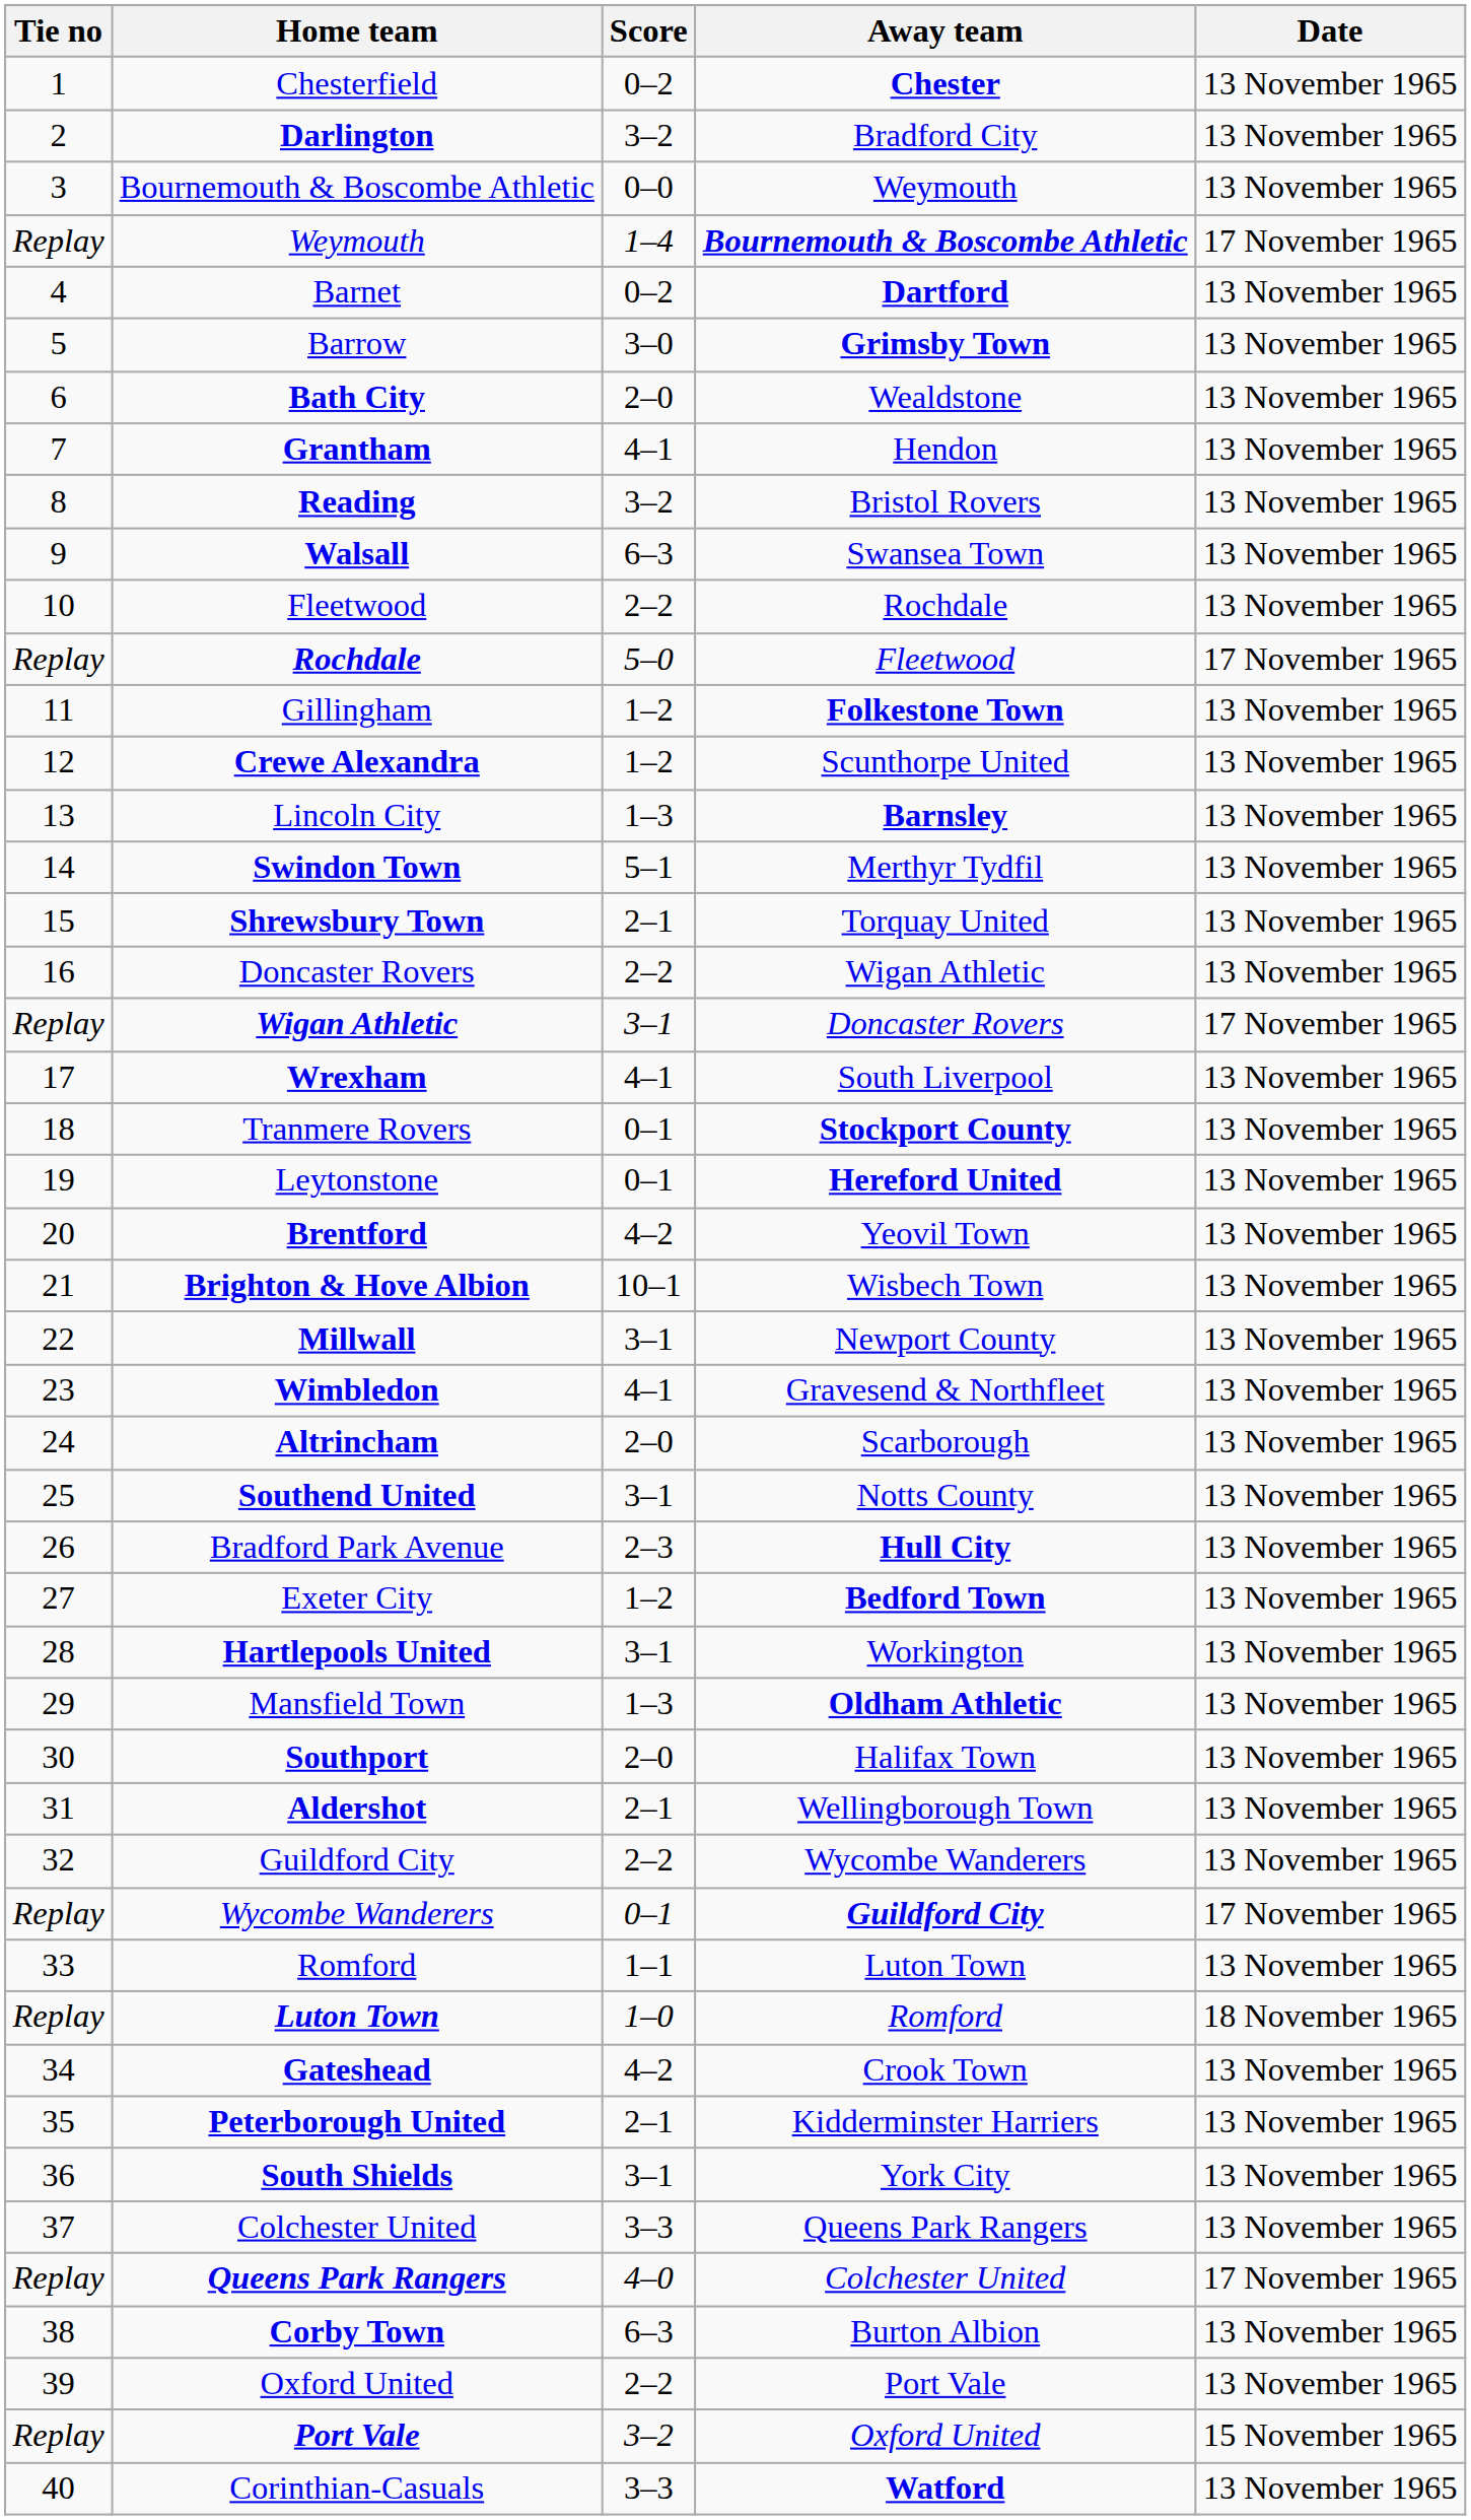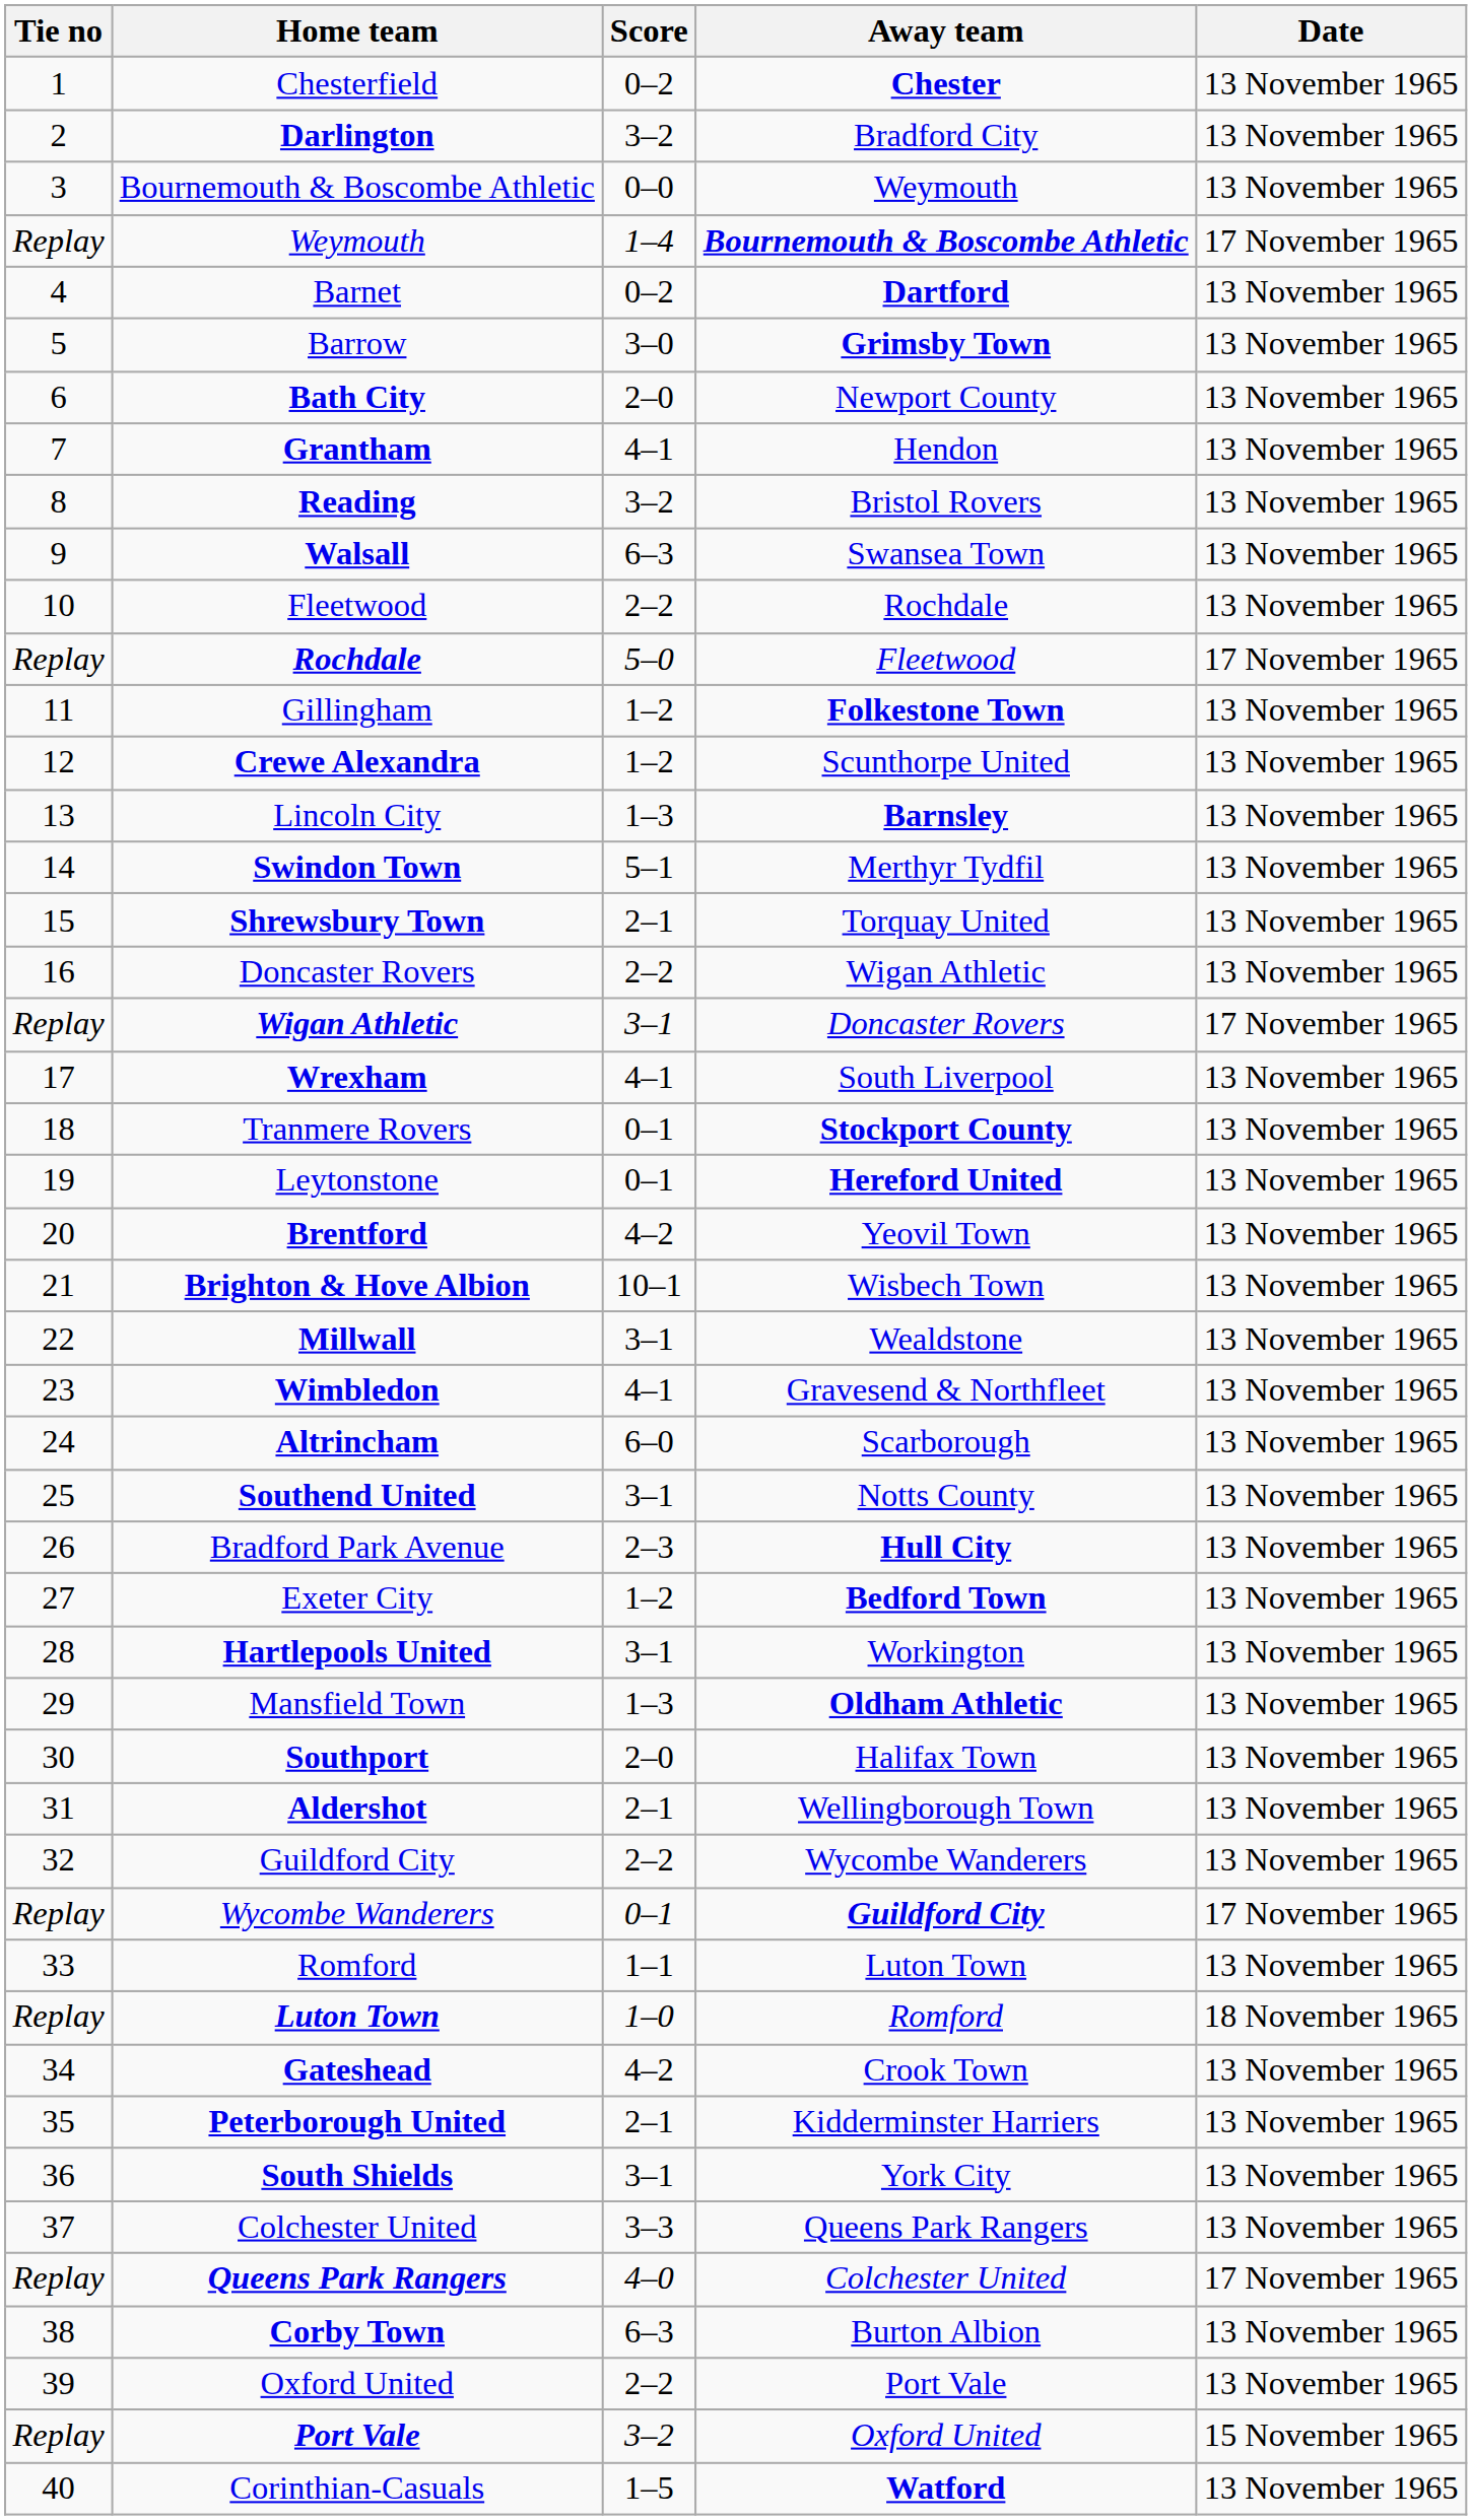Bath City | Away team: Wealdstone -> Newport County
Millwall | Away team: Newport County -> Wealdstone
Altrincham | Score: 2–0 -> 6–0
Corinthian-Casuals | Score: 3–3 -> 1–5
